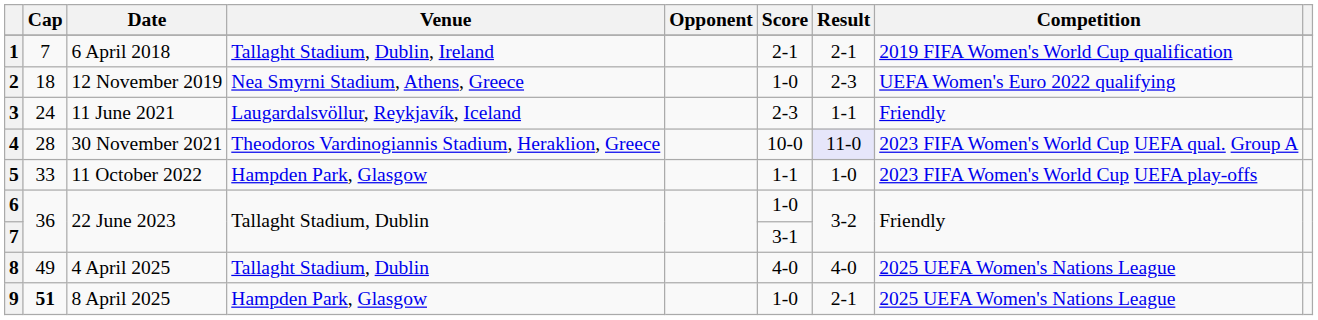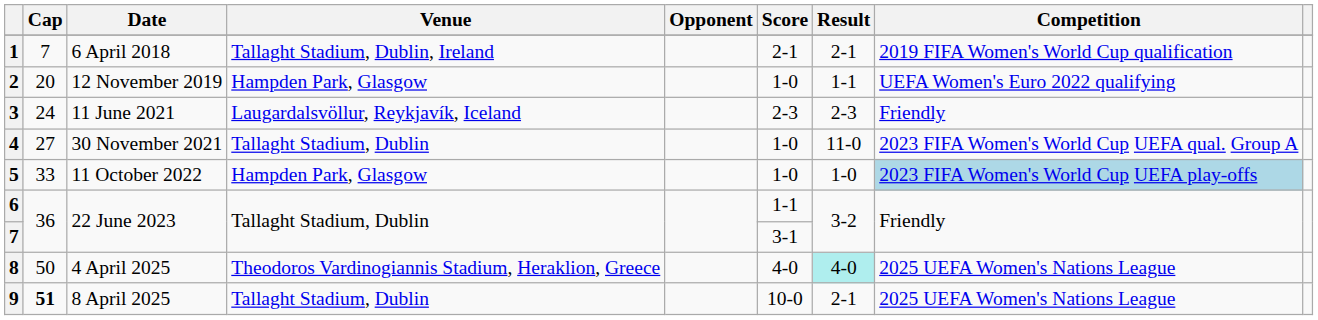2 | Cap: 18 -> 20
2 | Venue: Nea Smyrni Stadium, Athens, Greece -> Hampden Park, Glasgow
2 | Result: 2-3 -> 1-1
3 | Result: 1-1 -> 2-3
4 | Cap: 28 -> 27
4 | Venue: Theodoros Vardinogiannis Stadium, Heraklion, Greece -> Tallaght Stadium, Dublin
4 | Score: 10-0 -> 1-0
4 | Result: lavender background -> no background
5 | Score: 1-1 -> 1-0
5 | Competition: no background -> lightblue background
6 | Score: 1-0 -> 1-1
8 | Cap: 49 -> 50
8 | Venue: Tallaght Stadium, Dublin -> Theodoros Vardinogiannis Stadium, Heraklion, Greece
8 | Result: no background -> paleturquoise background
9 | Venue: Hampden Park, Glasgow -> Tallaght Stadium, Dublin
9 | Score: 1-0 -> 10-0
